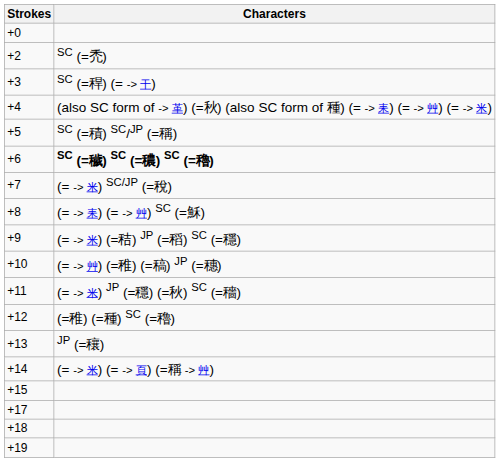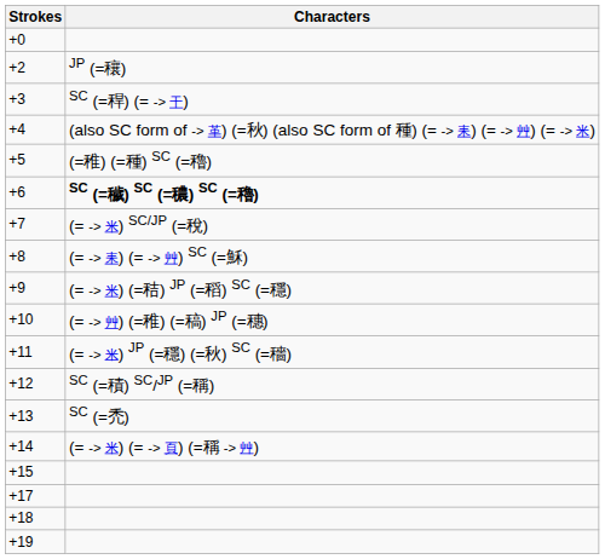+2 | Characters: SC (=禿) -> JP (=穰)
+5 | Characters: SC (=積) SC/JP (=稱) -> (=稚) (=種) SC (=穭)
+12 | Characters: (=稚) (=種) SC (=穭) -> SC (=積) SC/JP (=稱)
+13 | Characters: JP (=穰) -> SC (=禿)
